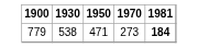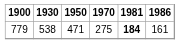+ column: 1986 | 161
779 | 1970: 273 -> 275
